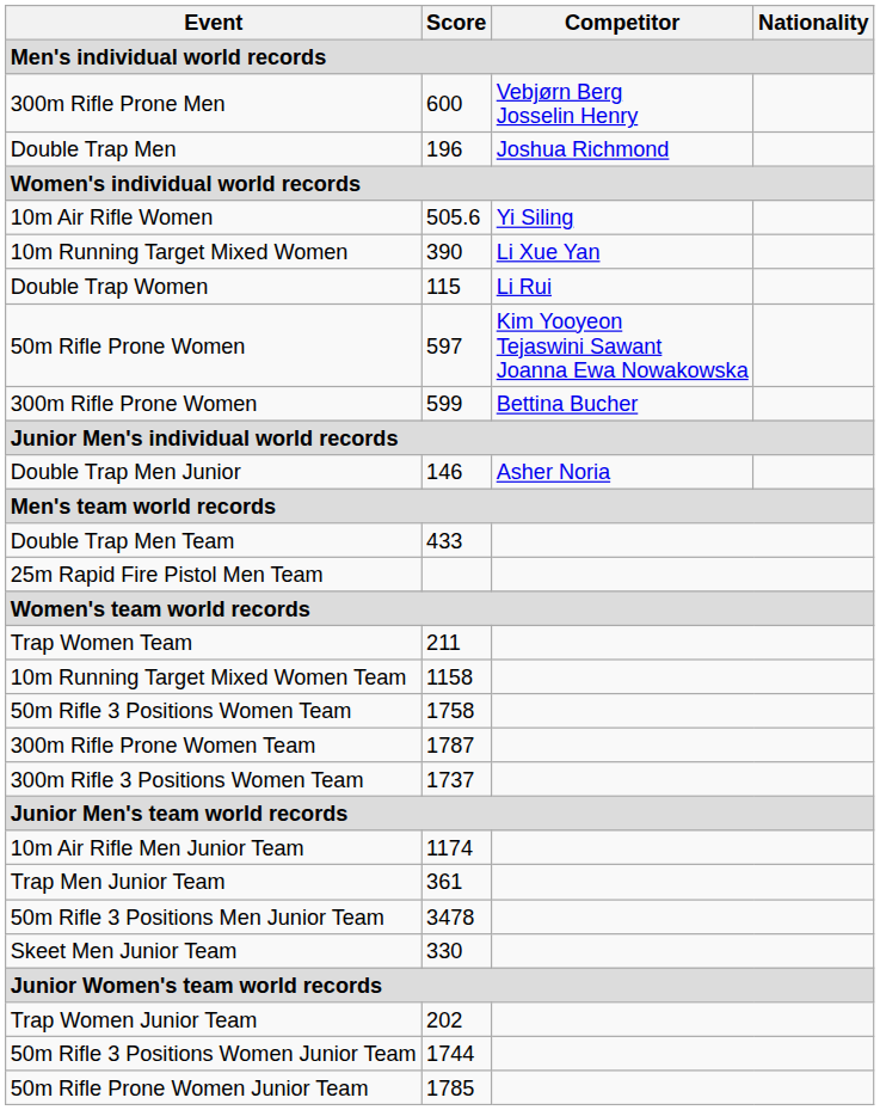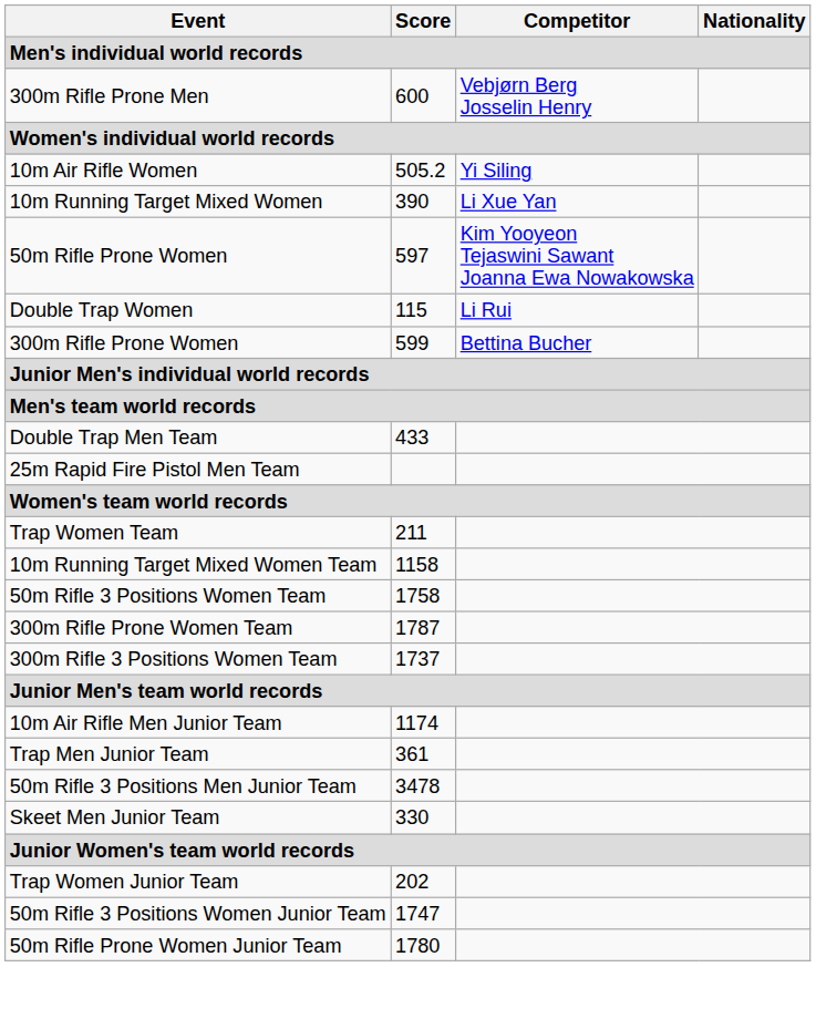- row: Double Trap Men | 196 | Joshua Richmond
10m Air Rifle Women | Score: 505.6 -> 505.2
rows swapped: Double Trap Women <-> 50m Rifle Prone Women
- row: Double Trap Men Junior | 146 | Asher Noria
50m Rifle 3 Positions Women Junior Team | Score: 1744 -> 1747
50m Rifle Prone Women Junior Team | Score: 1785 -> 1780
